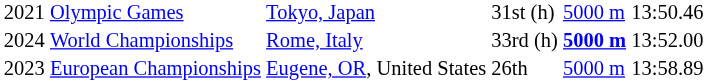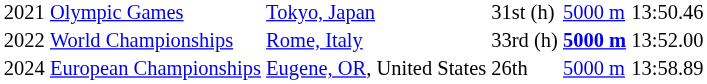World Championships | column 1: 2024 -> 2022
European Championships | column 1: 2023 -> 2024
